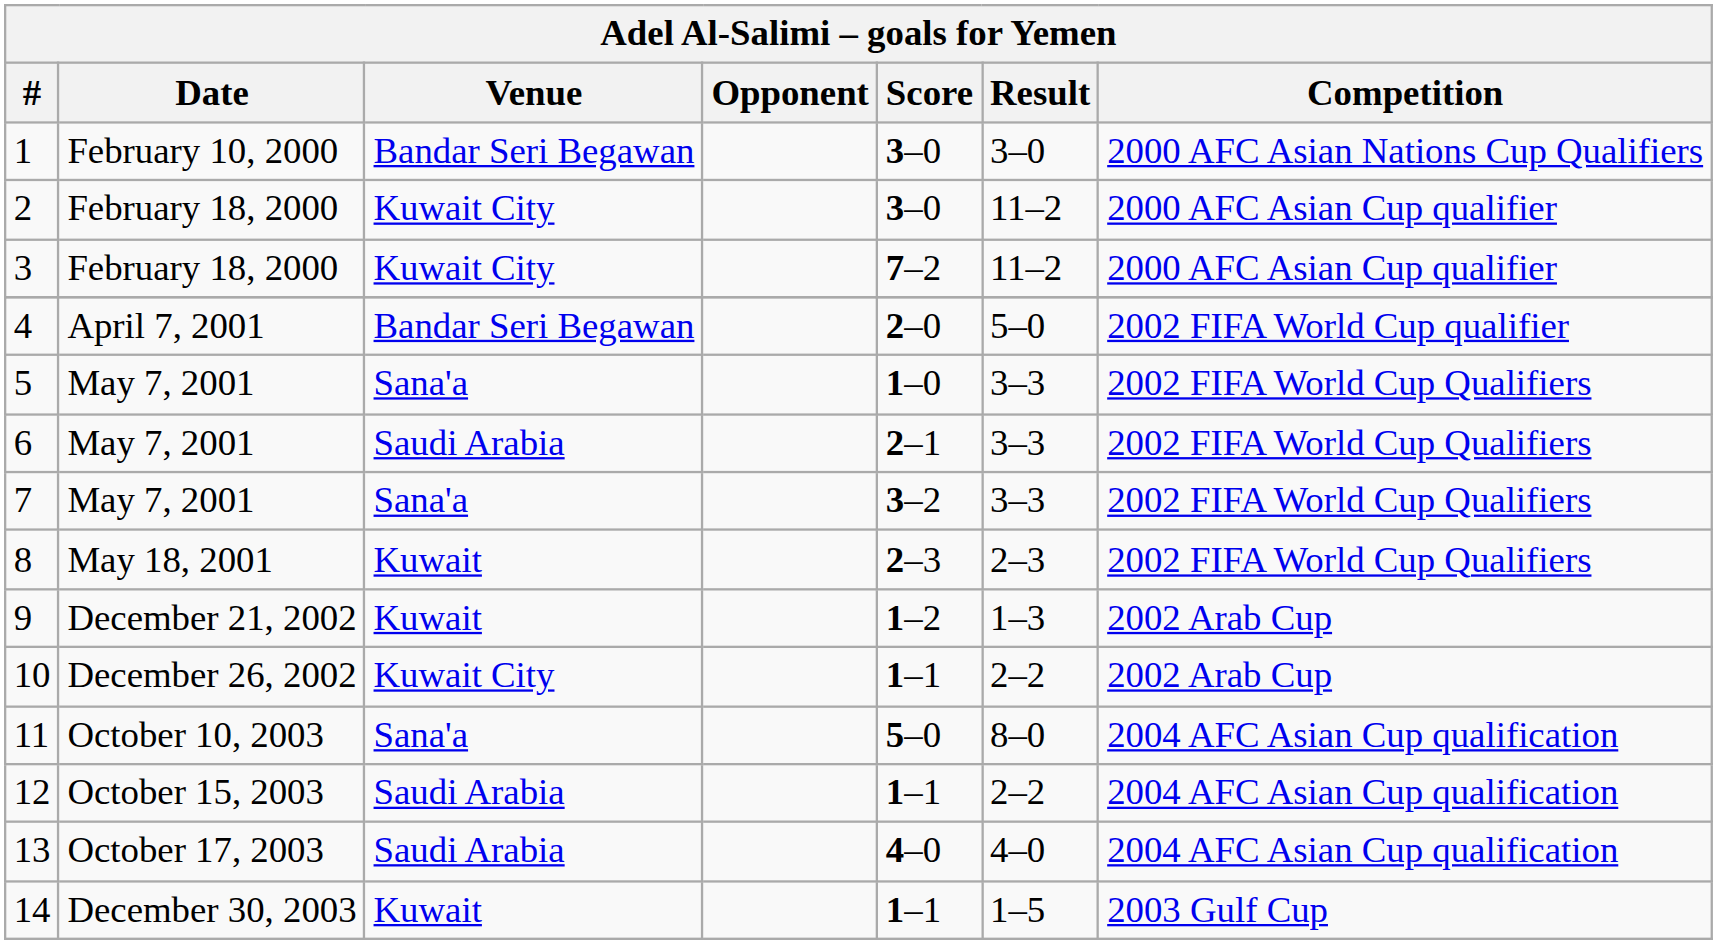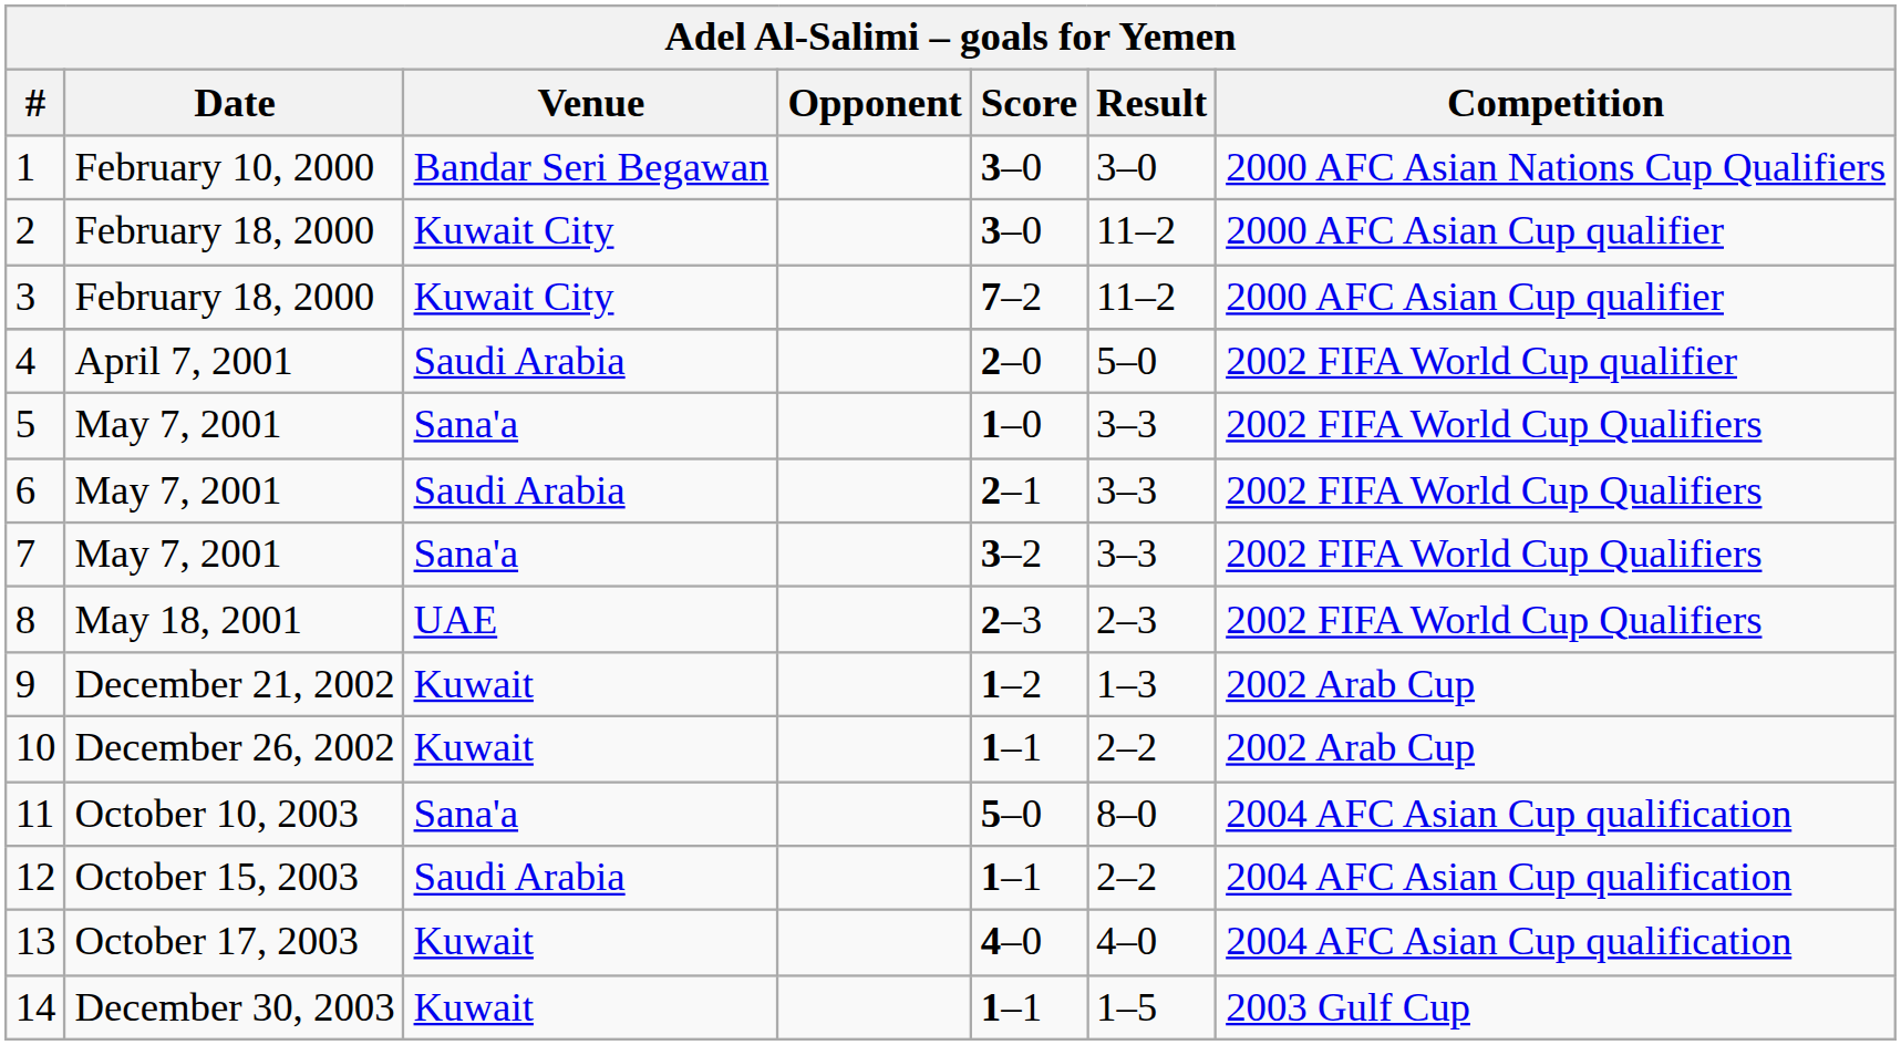4 | Venue: Bandar Seri Begawan -> Saudi Arabia
8 | Venue: Kuwait -> UAE
10 | Venue: Kuwait City -> Kuwait
13 | Venue: Saudi Arabia -> Kuwait
